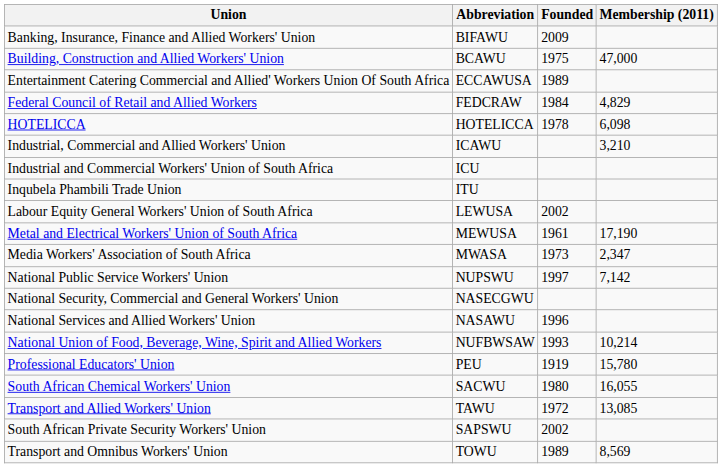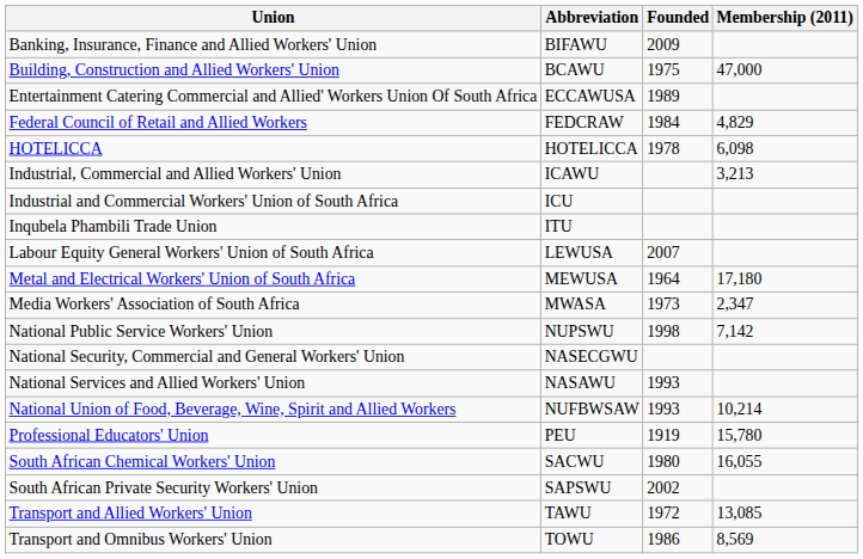Industrial, Commercial and Allied Workers' Union | Membership (2011): 3,210 -> 3,213
Labour Equity General Workers' Union of South Africa | Founded: 2002 -> 2007
Metal and Electrical Workers' Union of South Africa | Founded: 1961 -> 1964
Metal and Electrical Workers' Union of South Africa | Membership (2011): 17,190 -> 17,180
National Public Service Workers' Union | Founded: 1997 -> 1998
National Services and Allied Workers' Union | Founded: 1996 -> 1993
rows swapped: South African Private Security Workers' Union <-> Transport and Allied Workers' Union
Transport and Omnibus Workers' Union | Founded: 1989 -> 1986
